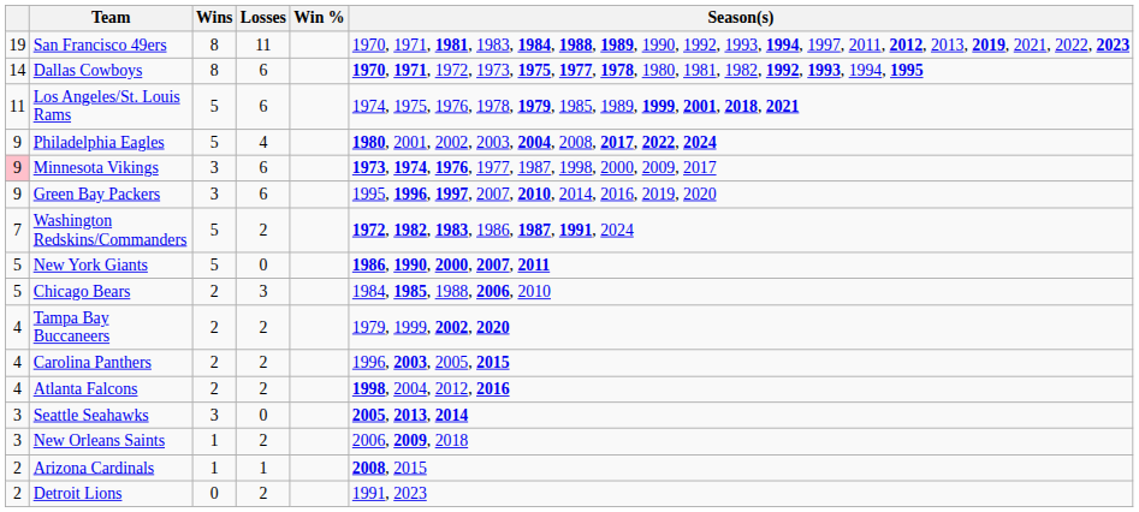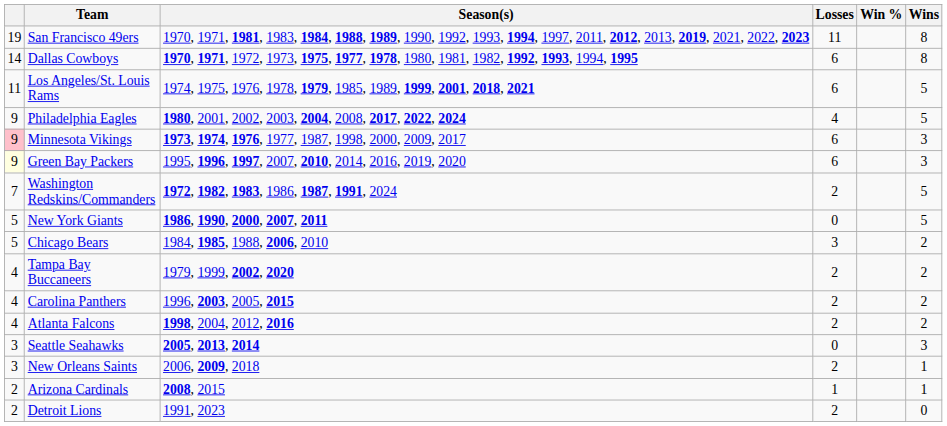columns swapped: Wins <-> Season(s)
Green Bay Packers | column 1: no background -> lightyellow background
